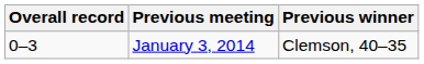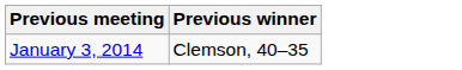- column: Overall record | 0–3
